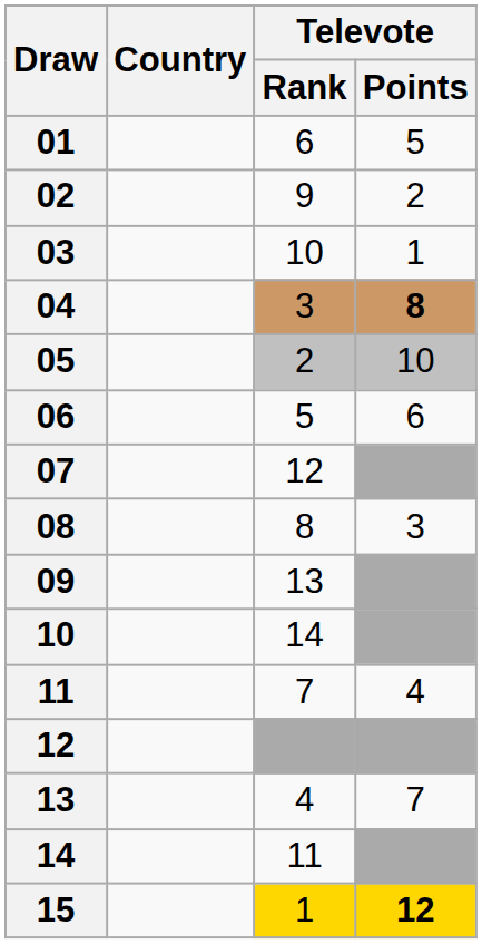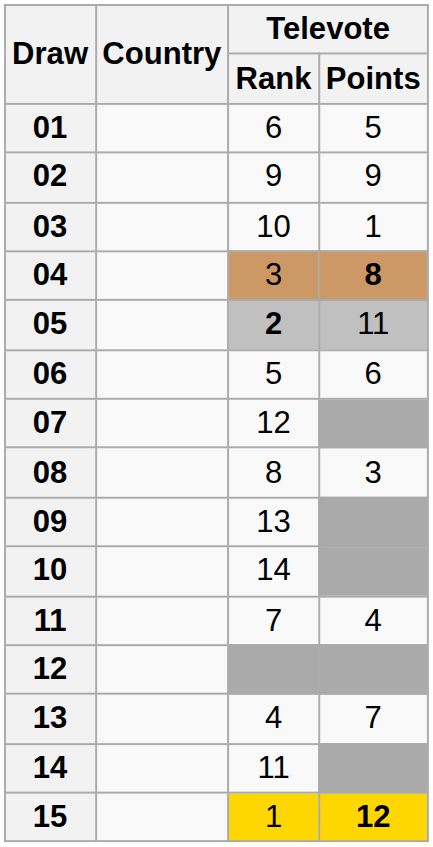02 | Televote / Points: 2 -> 9
05 | Televote / Rank: normal -> bold
05 | Televote / Points: 10 -> 11
